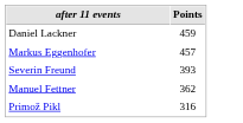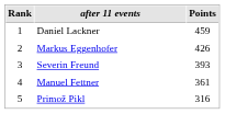+ column: Rank | 1 | 2 | 3 | 4 | 5
Markus Eggenhofer | Points: 457 -> 426
Manuel Fettner | Points: 362 -> 361
